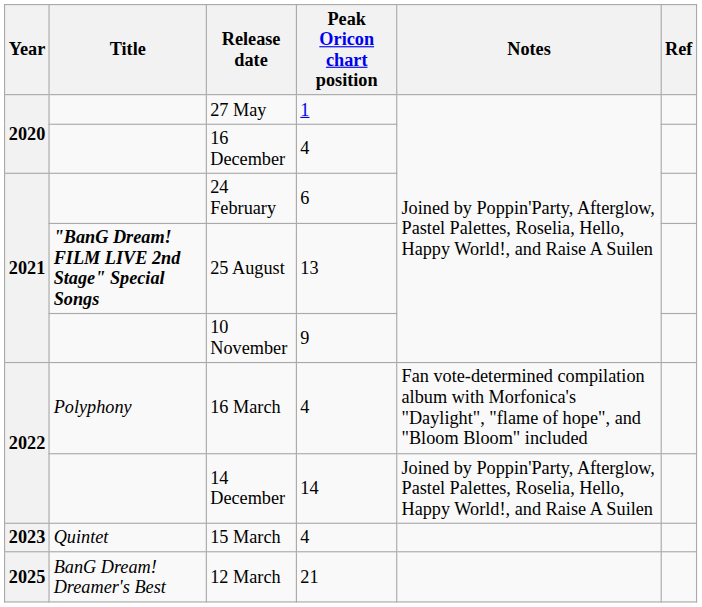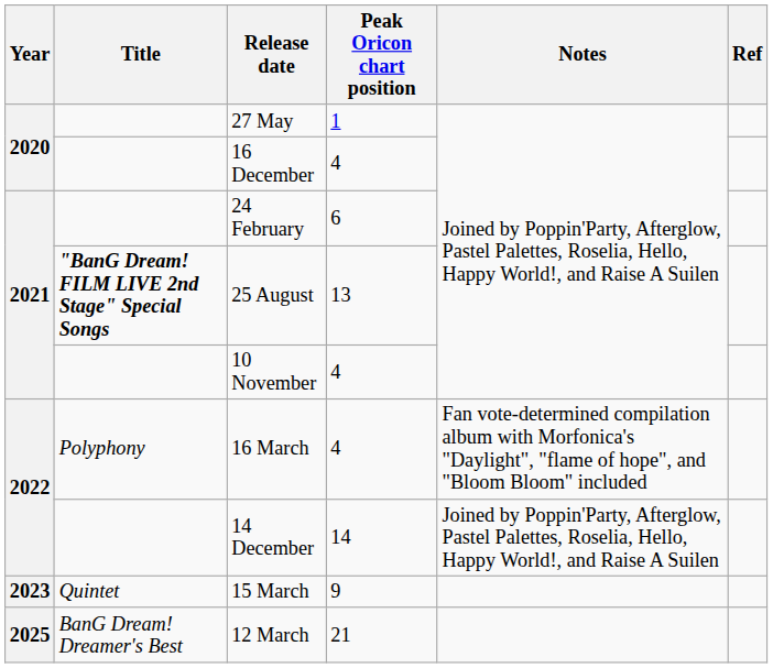10 November | Peak Oricon chart position: 9 -> 4
15 March | Peak Oricon chart position: 4 -> 9
